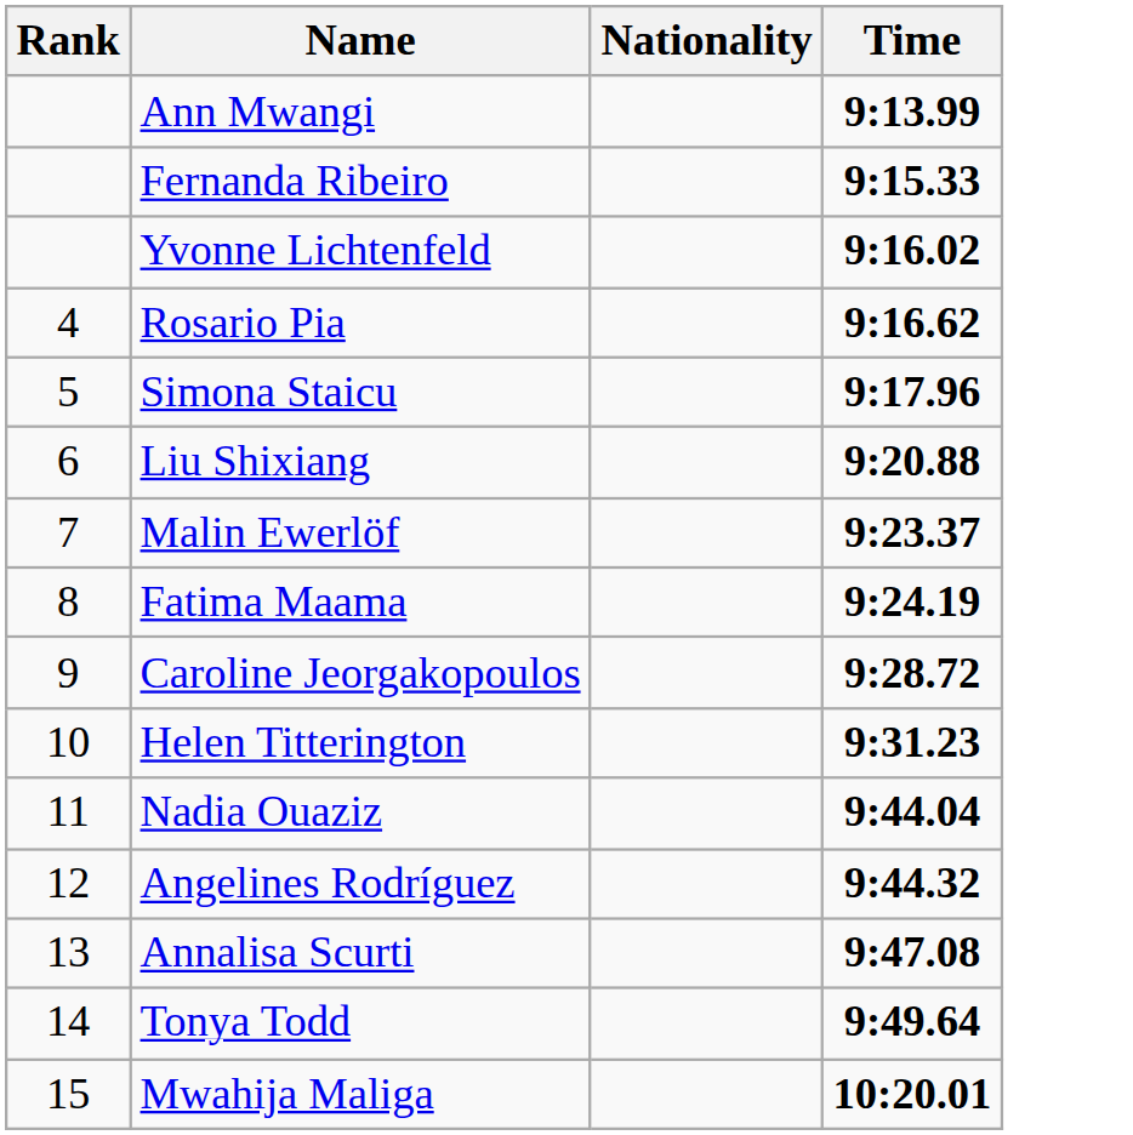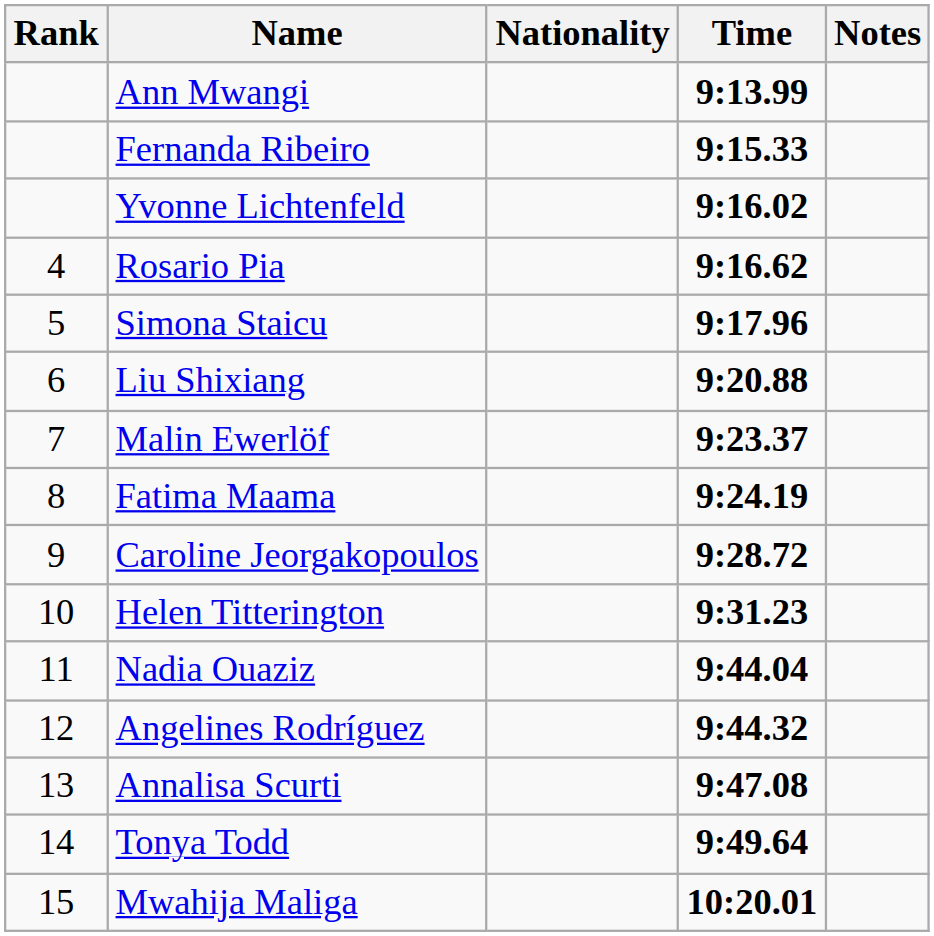+ column: Notes
